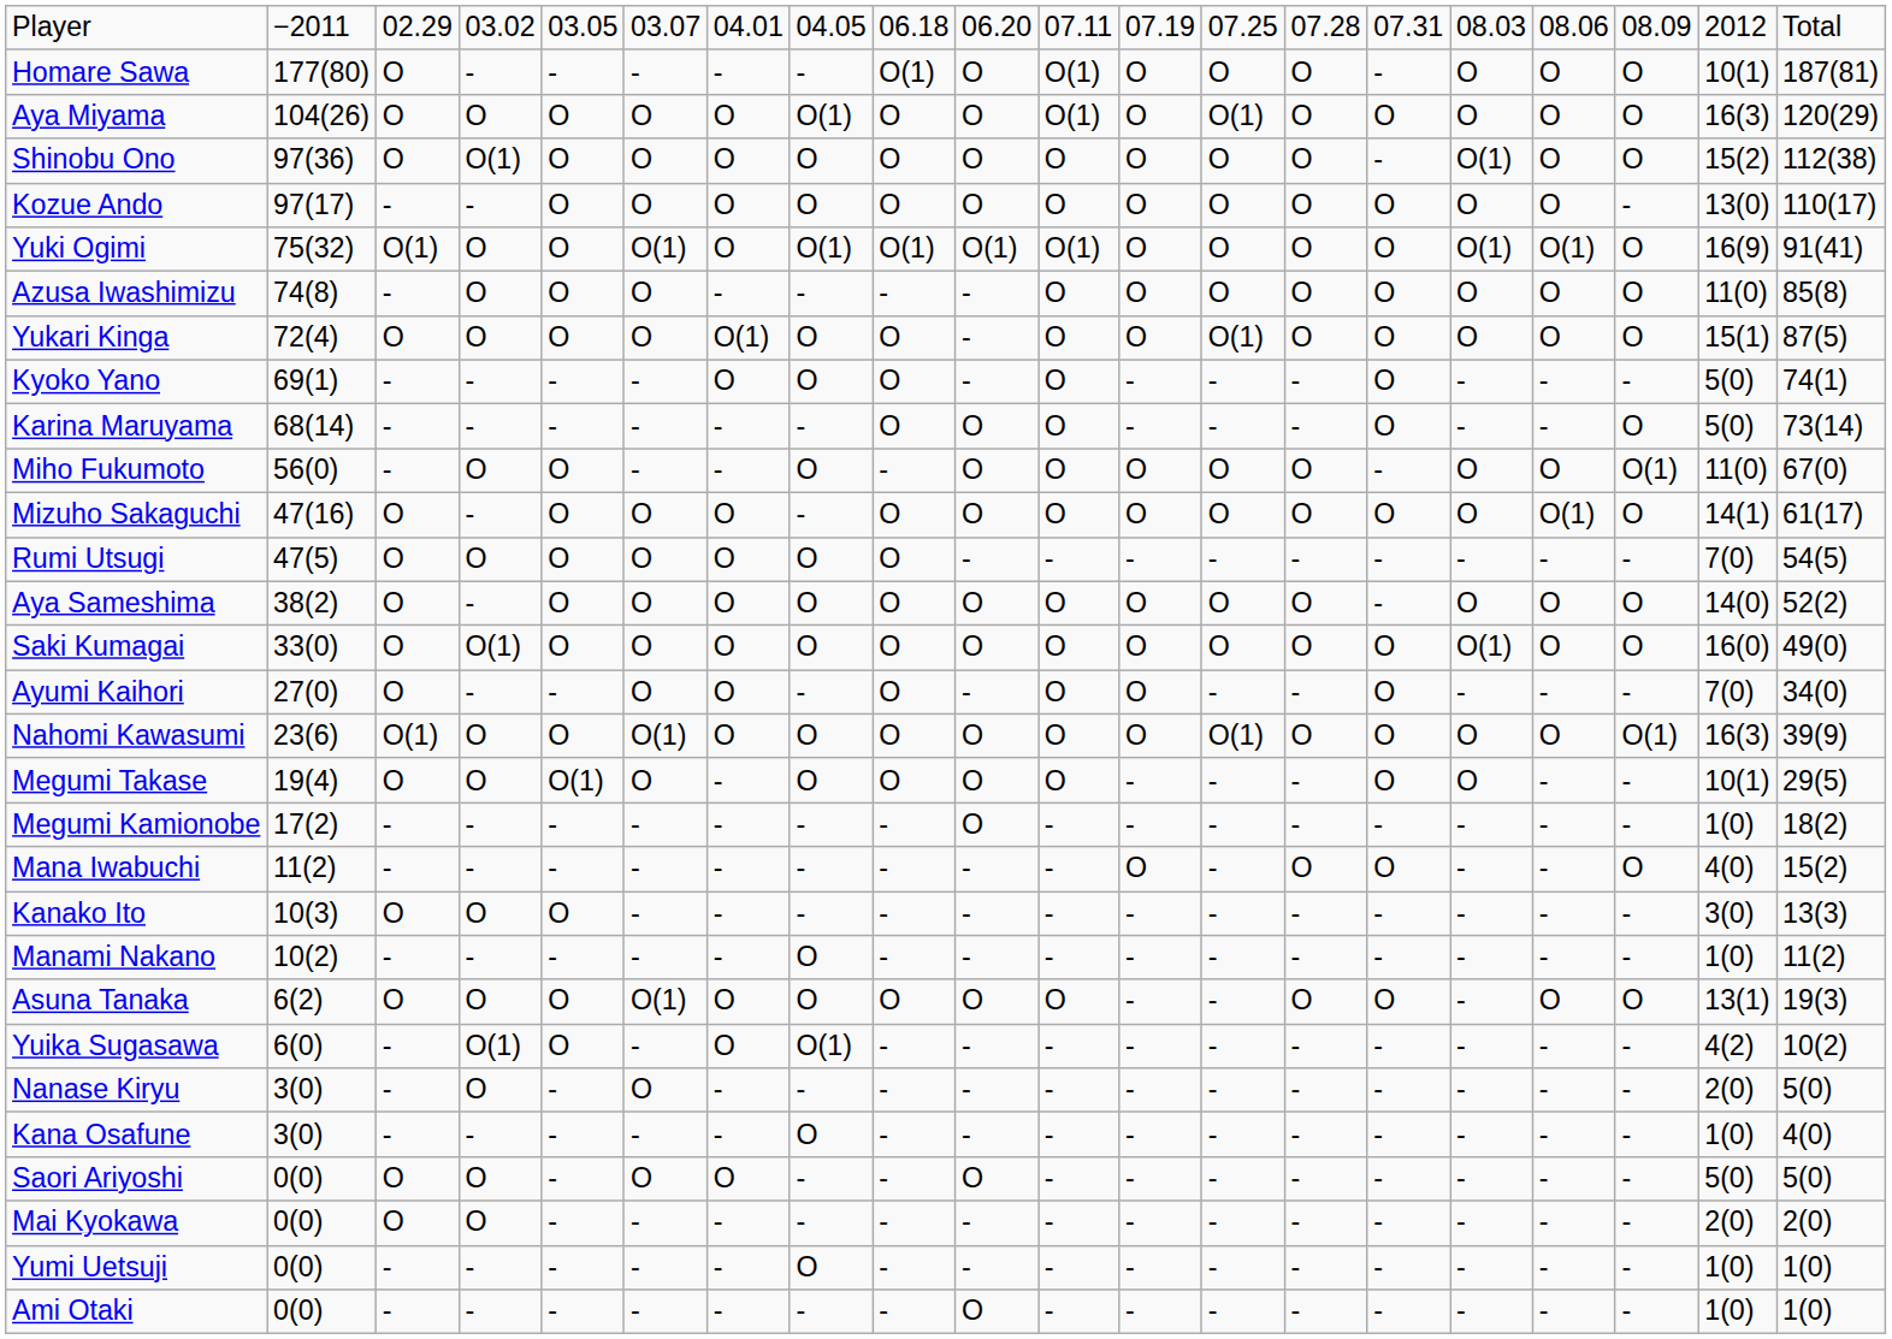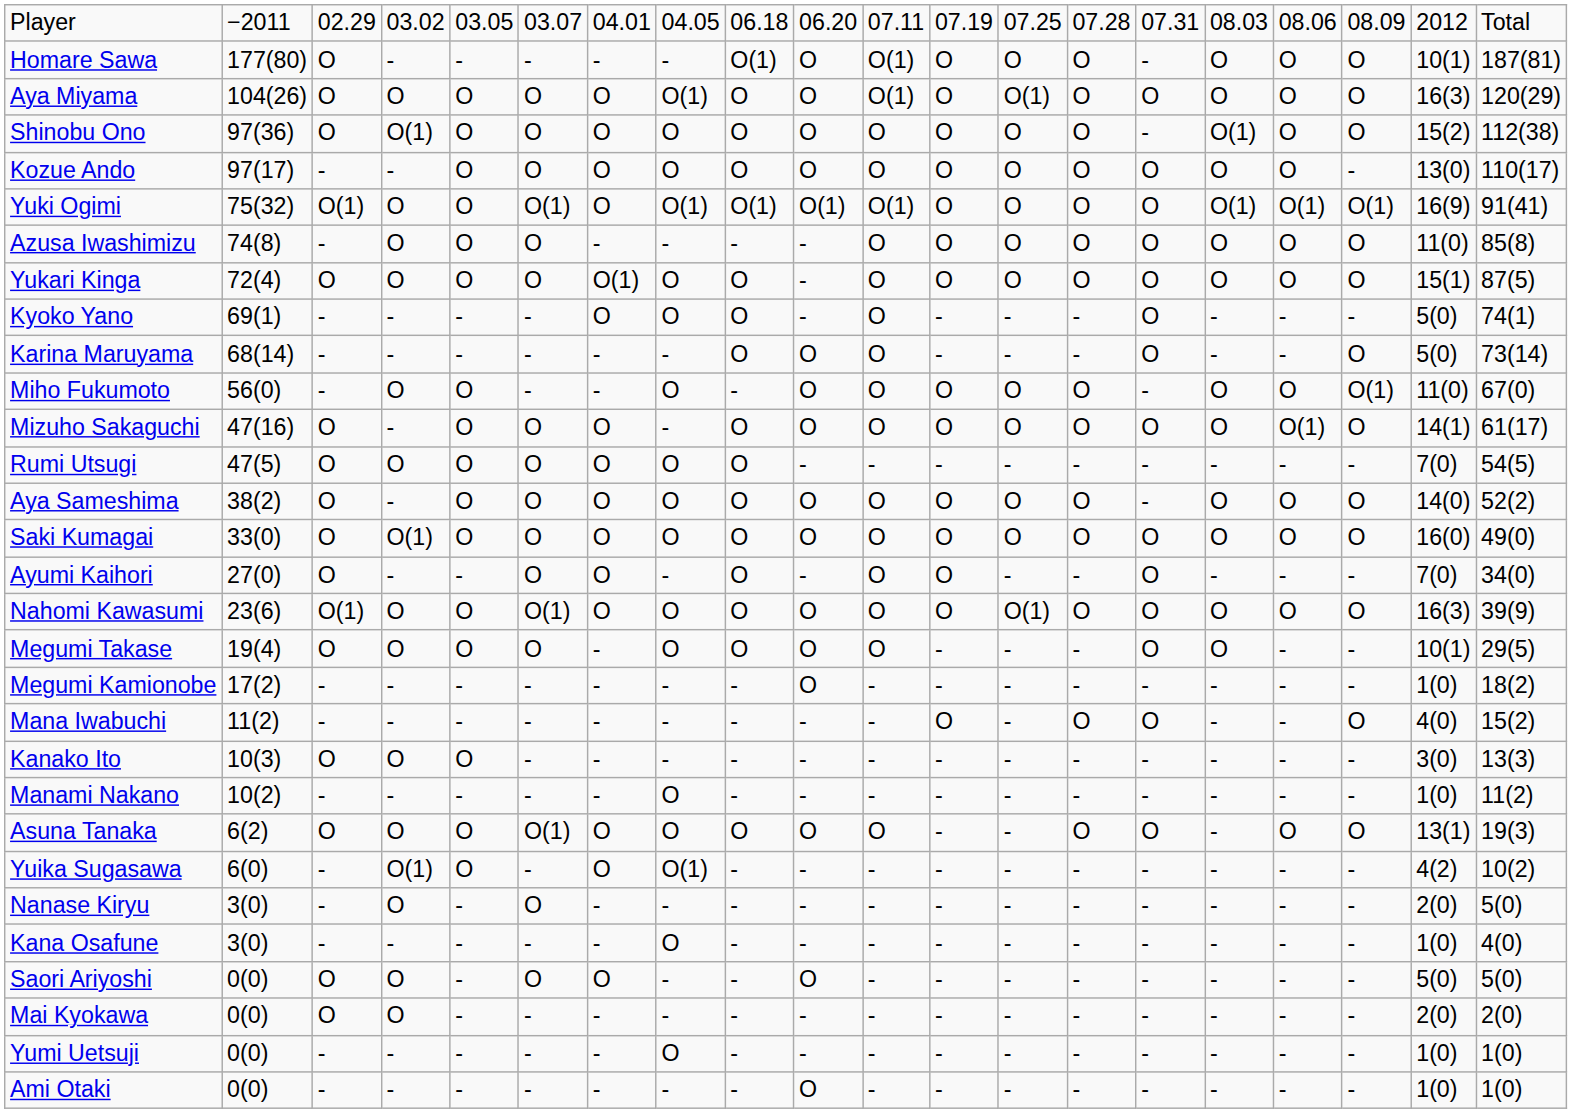Yuki Ogimi | column 18: O -> O(1)
Yukari Kinga | column 13: O(1) -> O
Saki Kumagai | column 16: O(1) -> O
Nahomi Kawasumi | column 18: O(1) -> O
Megumi Takase | column 5: O(1) -> O
